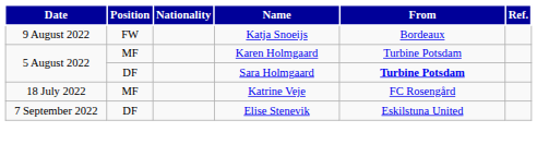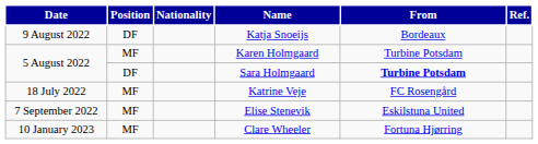Katja Snoeijs | Position: FW -> DF
Elise Stenevik | Position: DF -> MF
+ row: 10 January 2023 | MF | Clare Wheeler | Fortuna Hjørring
